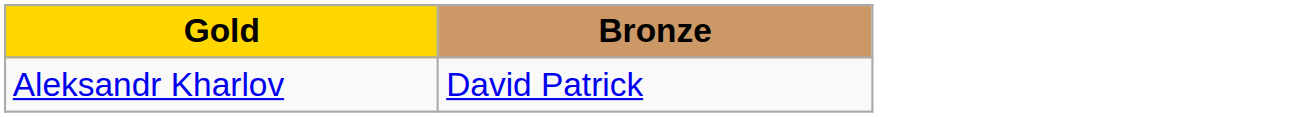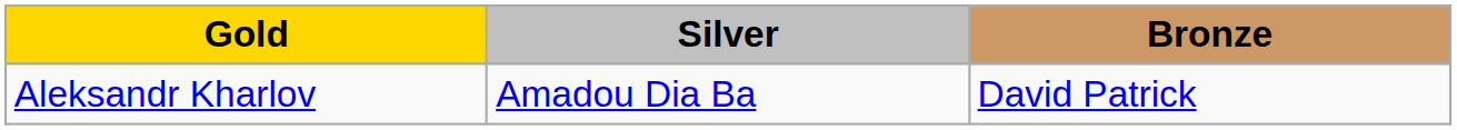+ column: Silver | Amadou Dia Ba
